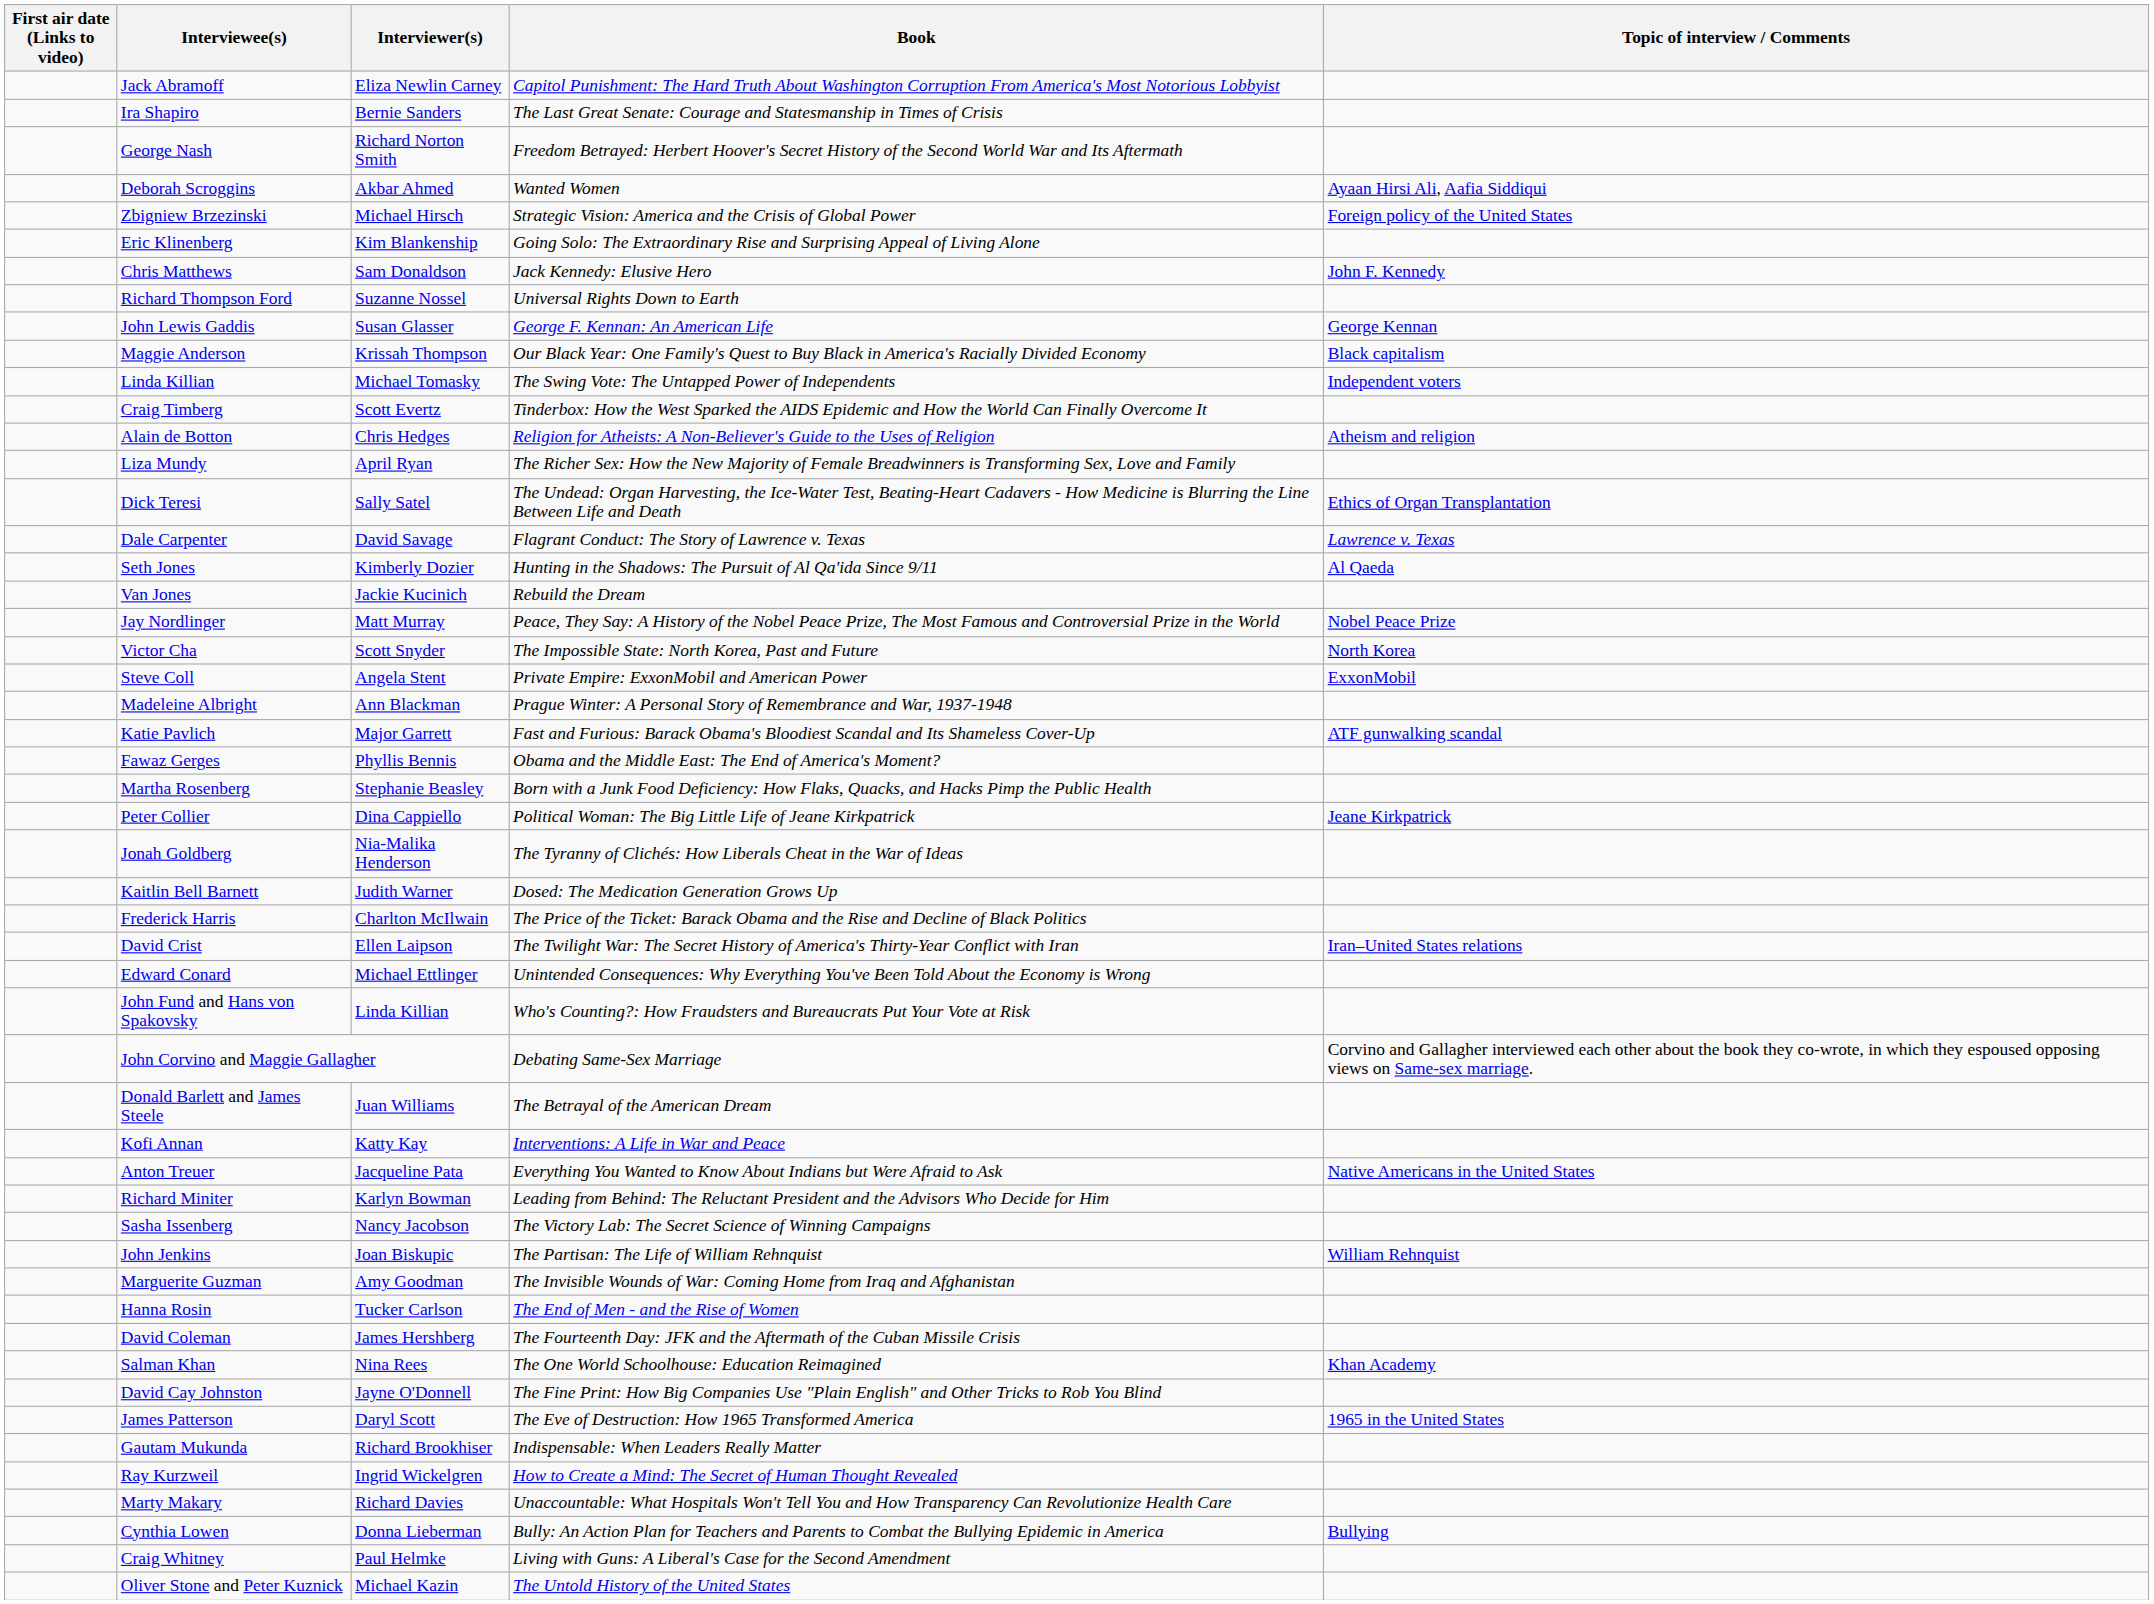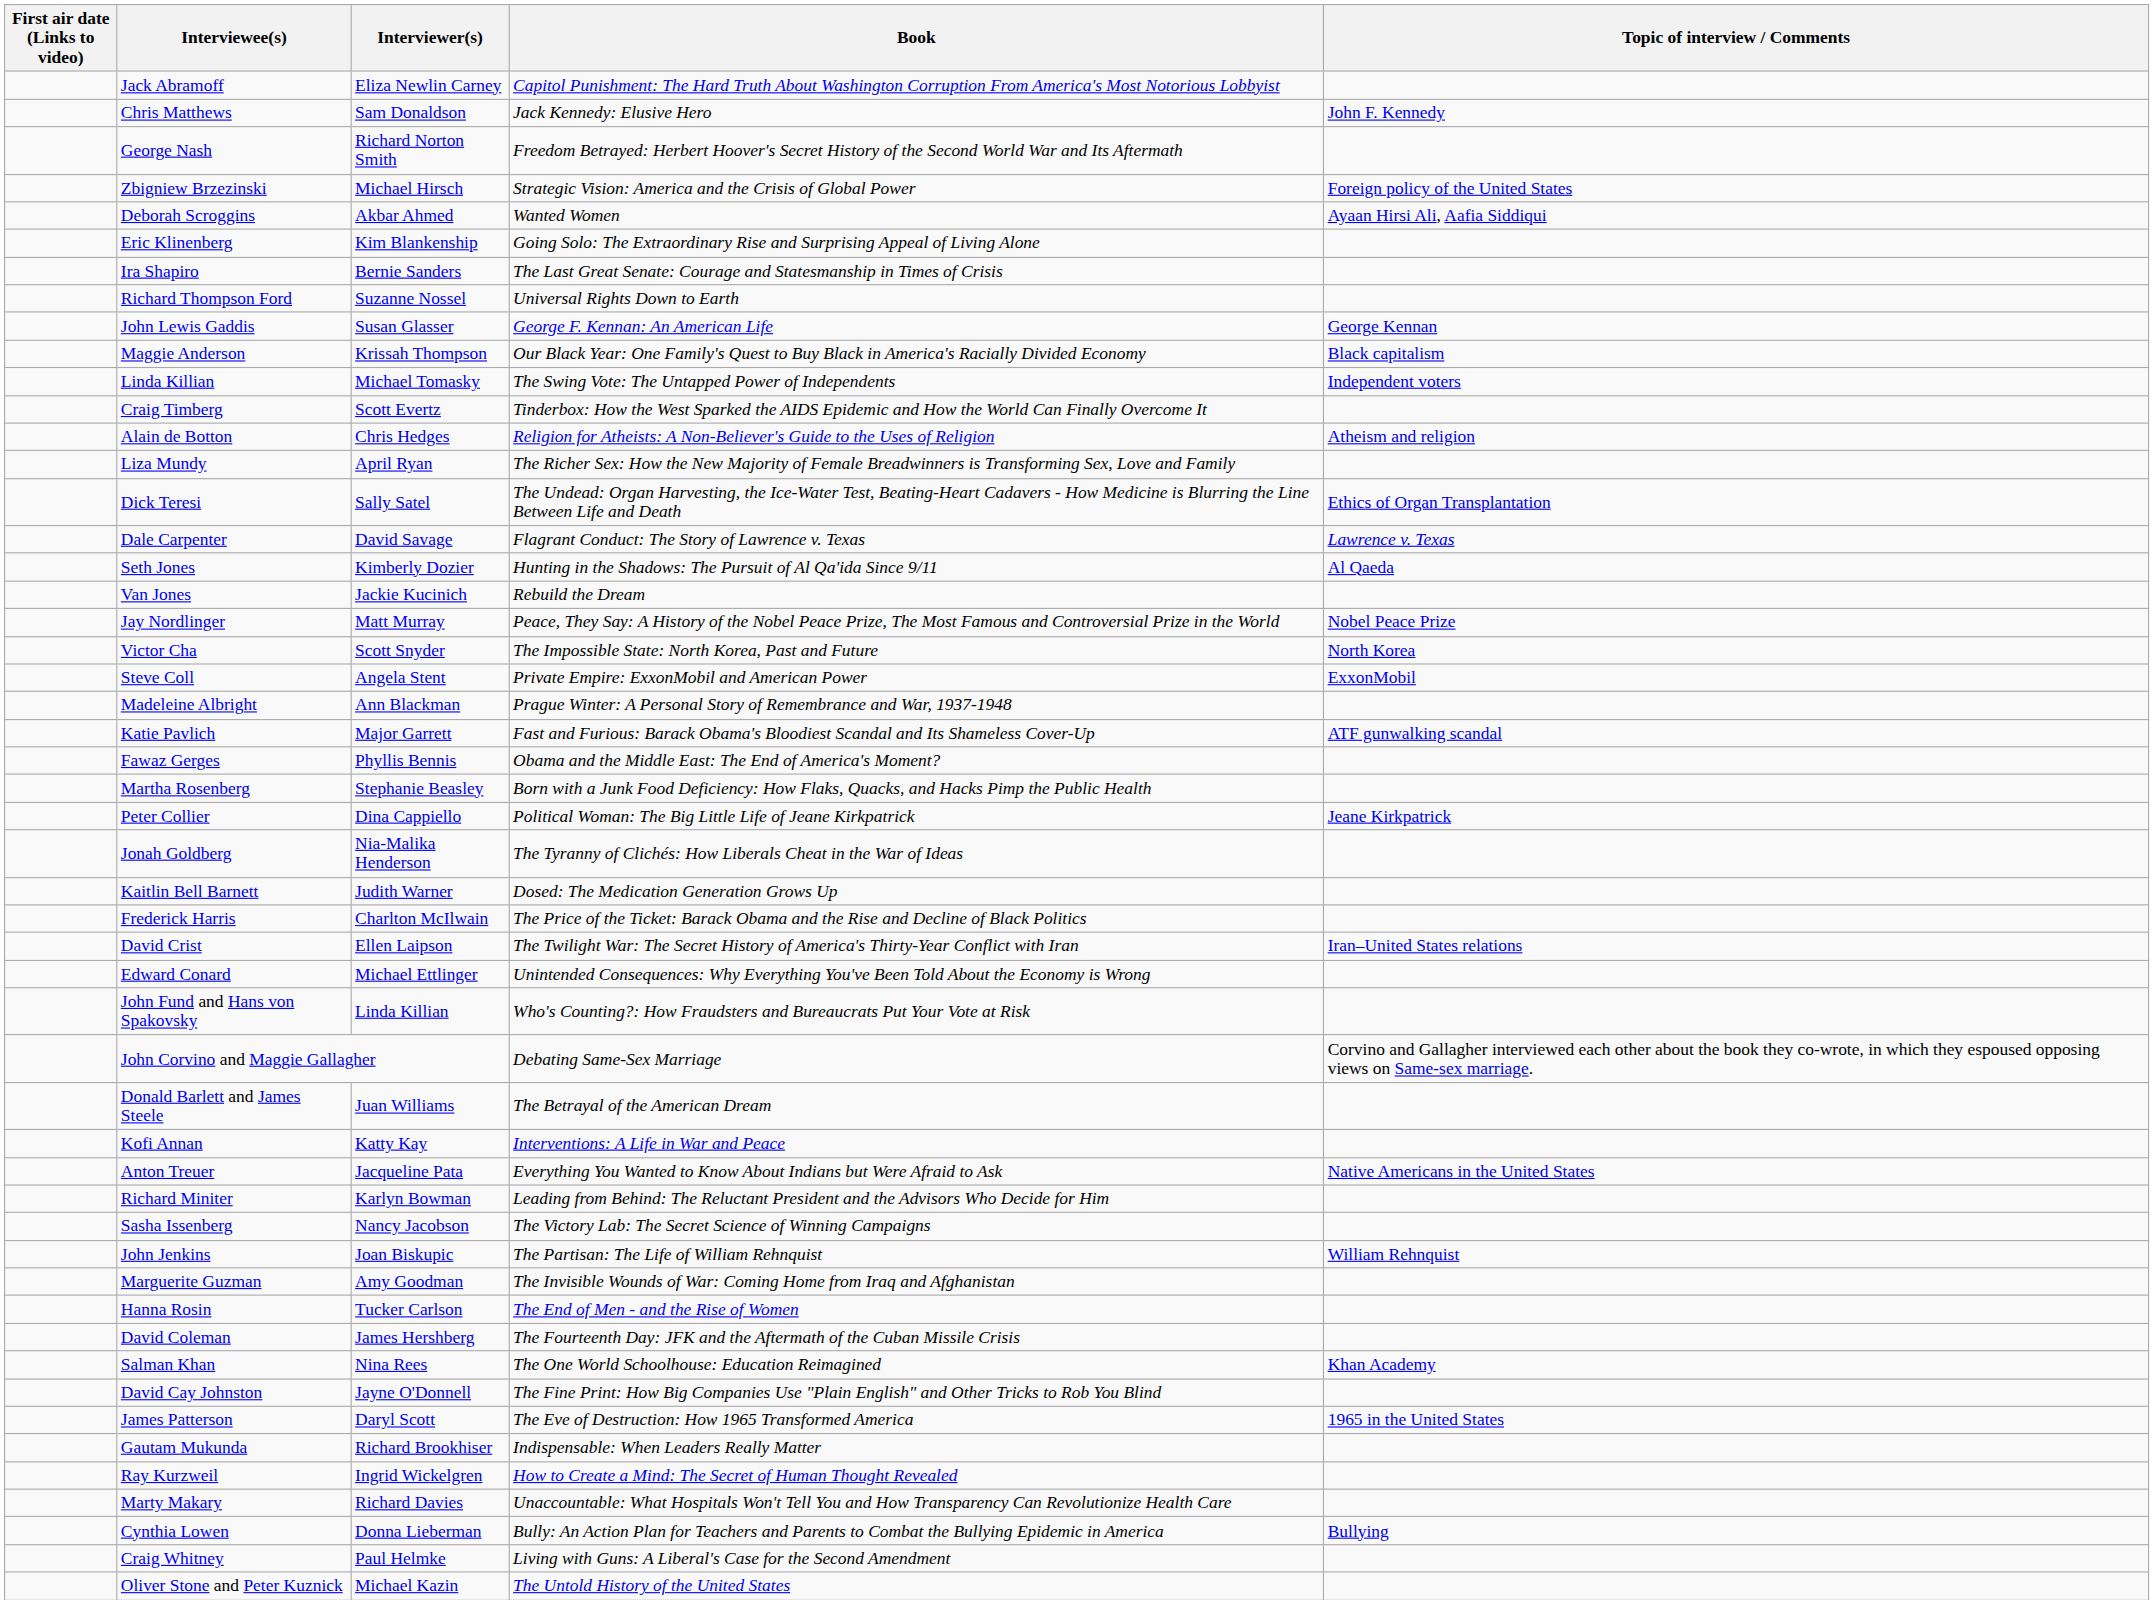rows swapped: Chris Matthews <-> Ira Shapiro
rows swapped: Zbigniew Brzezinski <-> Deborah Scroggins
